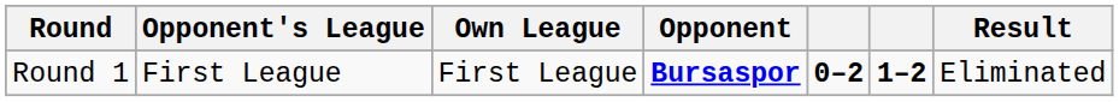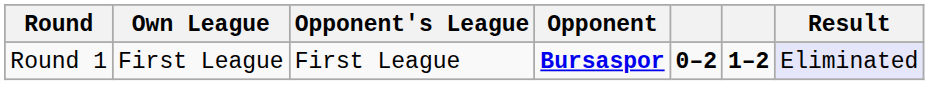columns swapped: Own League <-> Opponent's League
Round 1 | Result: no background -> lavender background
